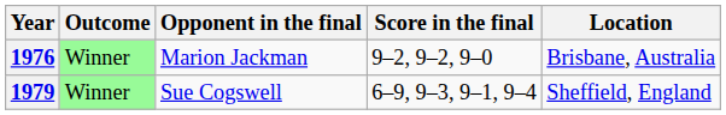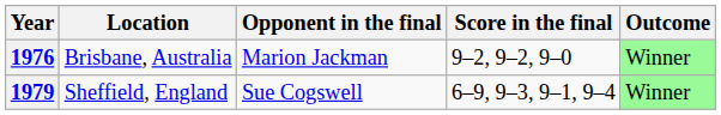columns swapped: Location <-> Outcome
